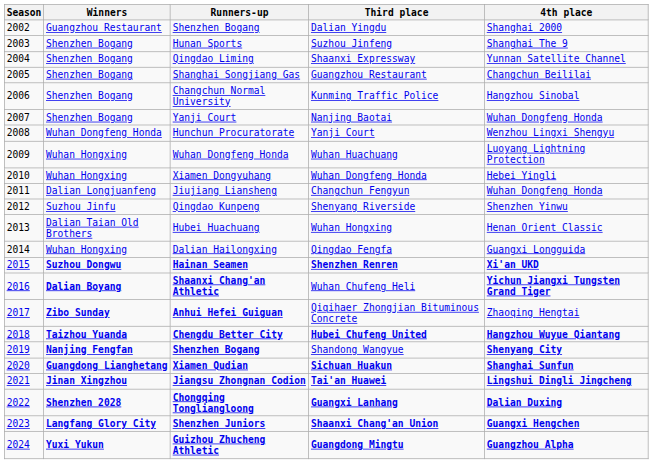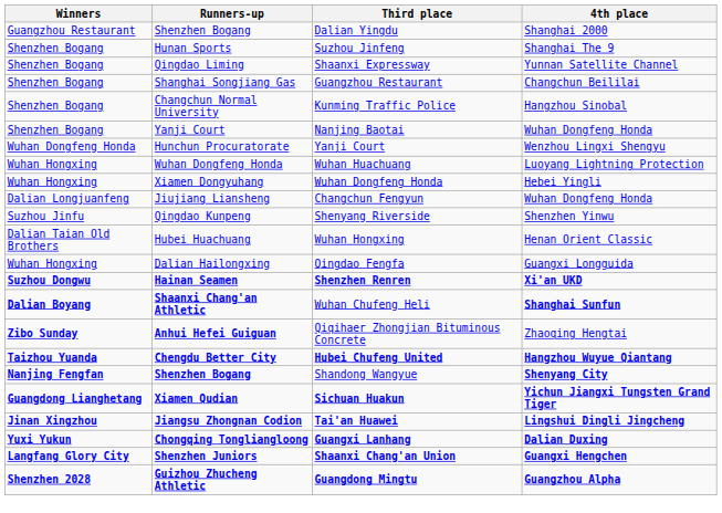- column: Season | 2002 | 2003 | 2004 | 2005 | 2006 | 2007 | 2008 | 2009 | 2010 | 2011 | 2012 | 2013 | 2014 | 2015 | 2016 | 2017 | 2018 | 2019 | 2020 | 2021 | 2022 | 2023 | 2024
Wuhan Chufeng Heli | 4th place: Yichun Jiangxi Tungsten Grand Tiger -> Shanghai Sunfun
Sichuan Huakun | 4th place: Shanghai Sunfun -> Yichun Jiangxi Tungsten Grand Tiger
Guangxi Lanhang | Winners: Shenzhen 2028 -> Yuxi Yukun
Guangdong Mingtu | Winners: Yuxi Yukun -> Shenzhen 2028
